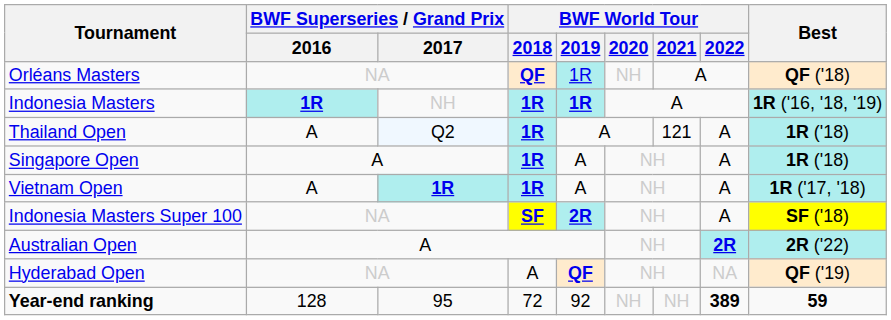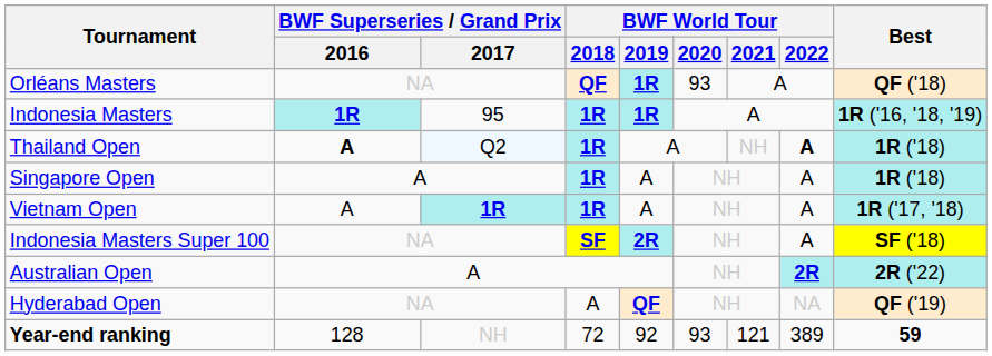Orléans Masters | BWF World Tour / 2019: normal -> bold
Orléans Masters | BWF World Tour / 2020: NH -> 93
Indonesia Masters | BWF Superseries / Grand Prix / 2017: NH -> 95
Thailand Open | BWF Superseries / Grand Prix / 2016: normal -> bold
Thailand Open | BWF World Tour / 2021: 121 -> NH
Thailand Open | BWF World Tour / 2022: normal -> bold
Year-end ranking | BWF Superseries / Grand Prix / 2017: 95 -> NH
Year-end ranking | BWF World Tour / 2020: NH -> 93
Year-end ranking | BWF World Tour / 2021: NH -> 121
Year-end ranking | BWF World Tour / 2022: bold -> normal
